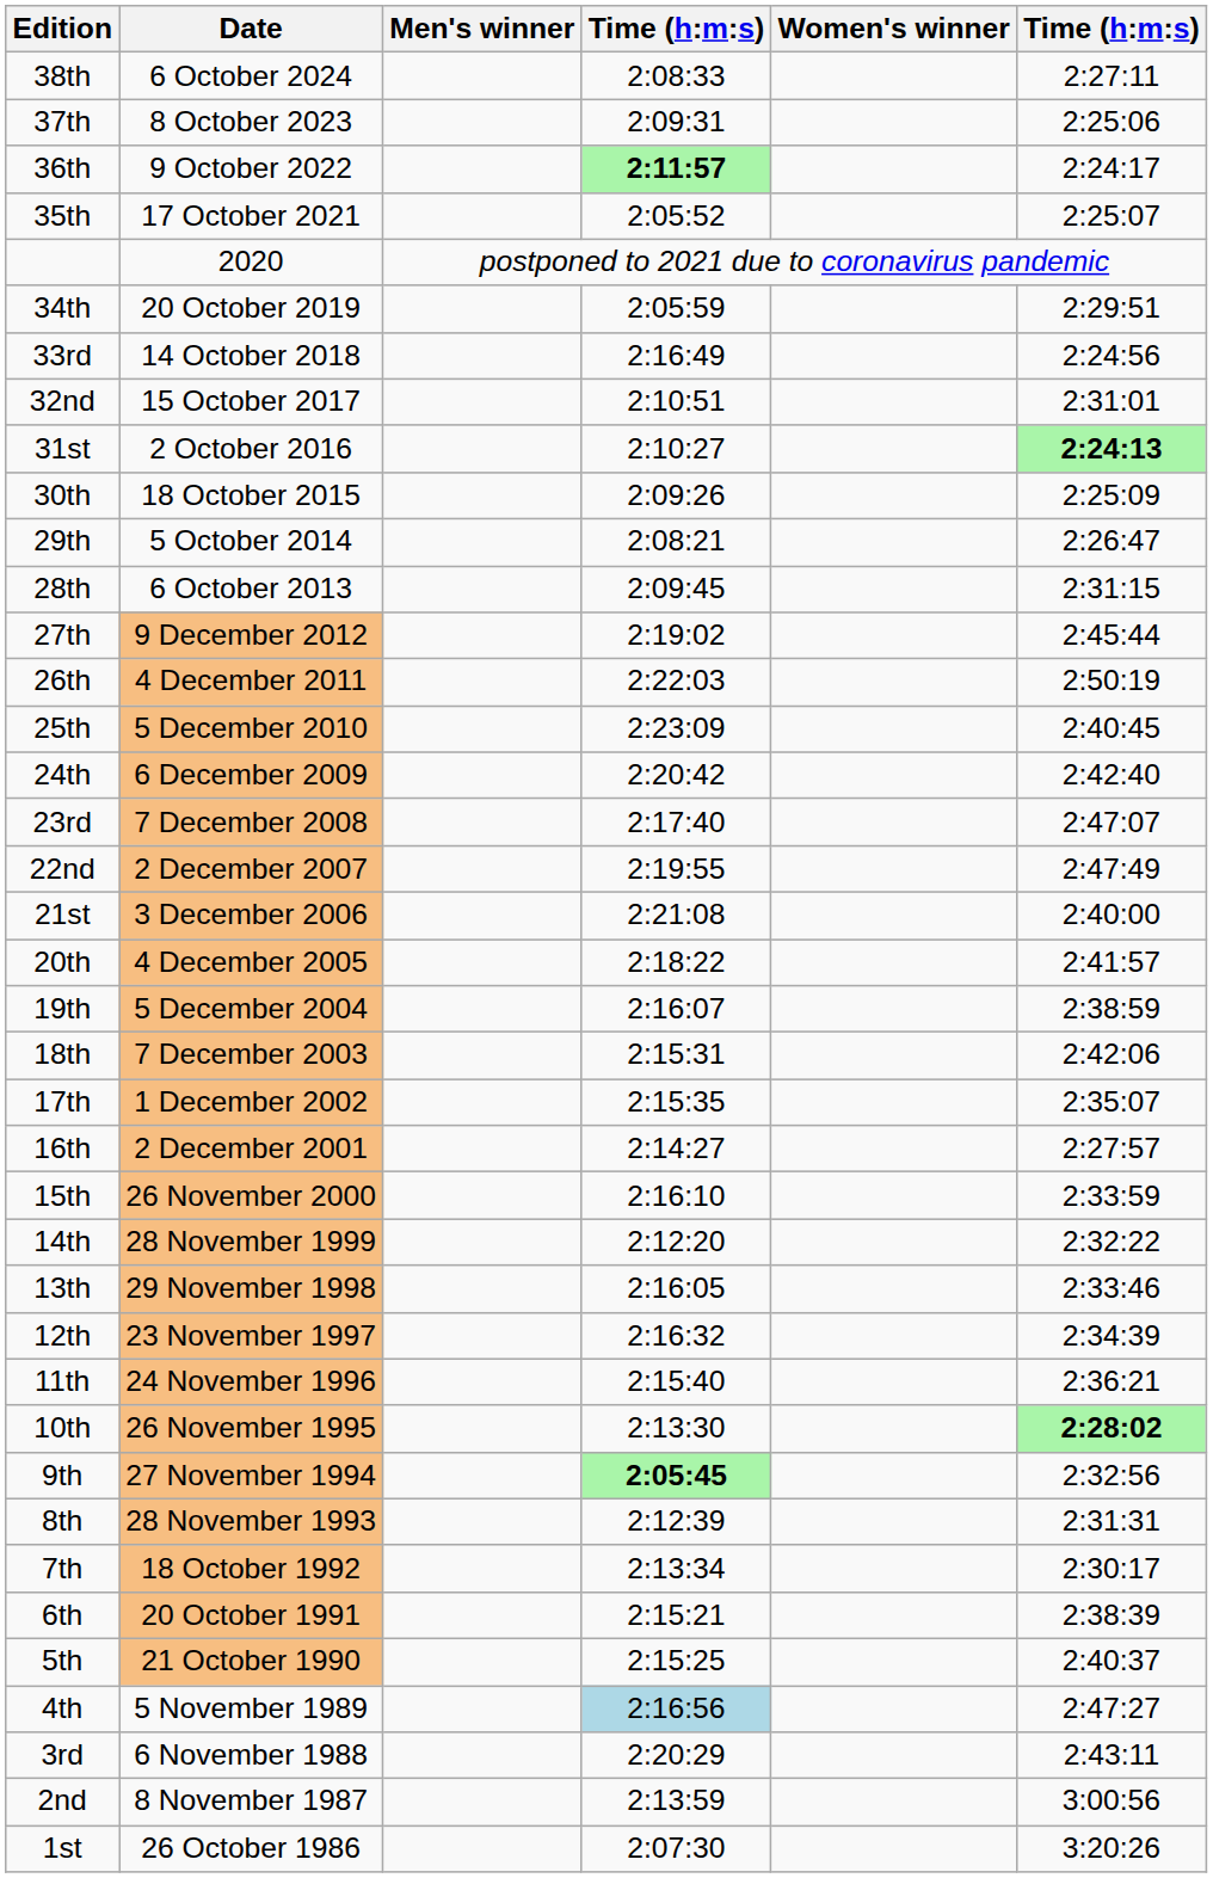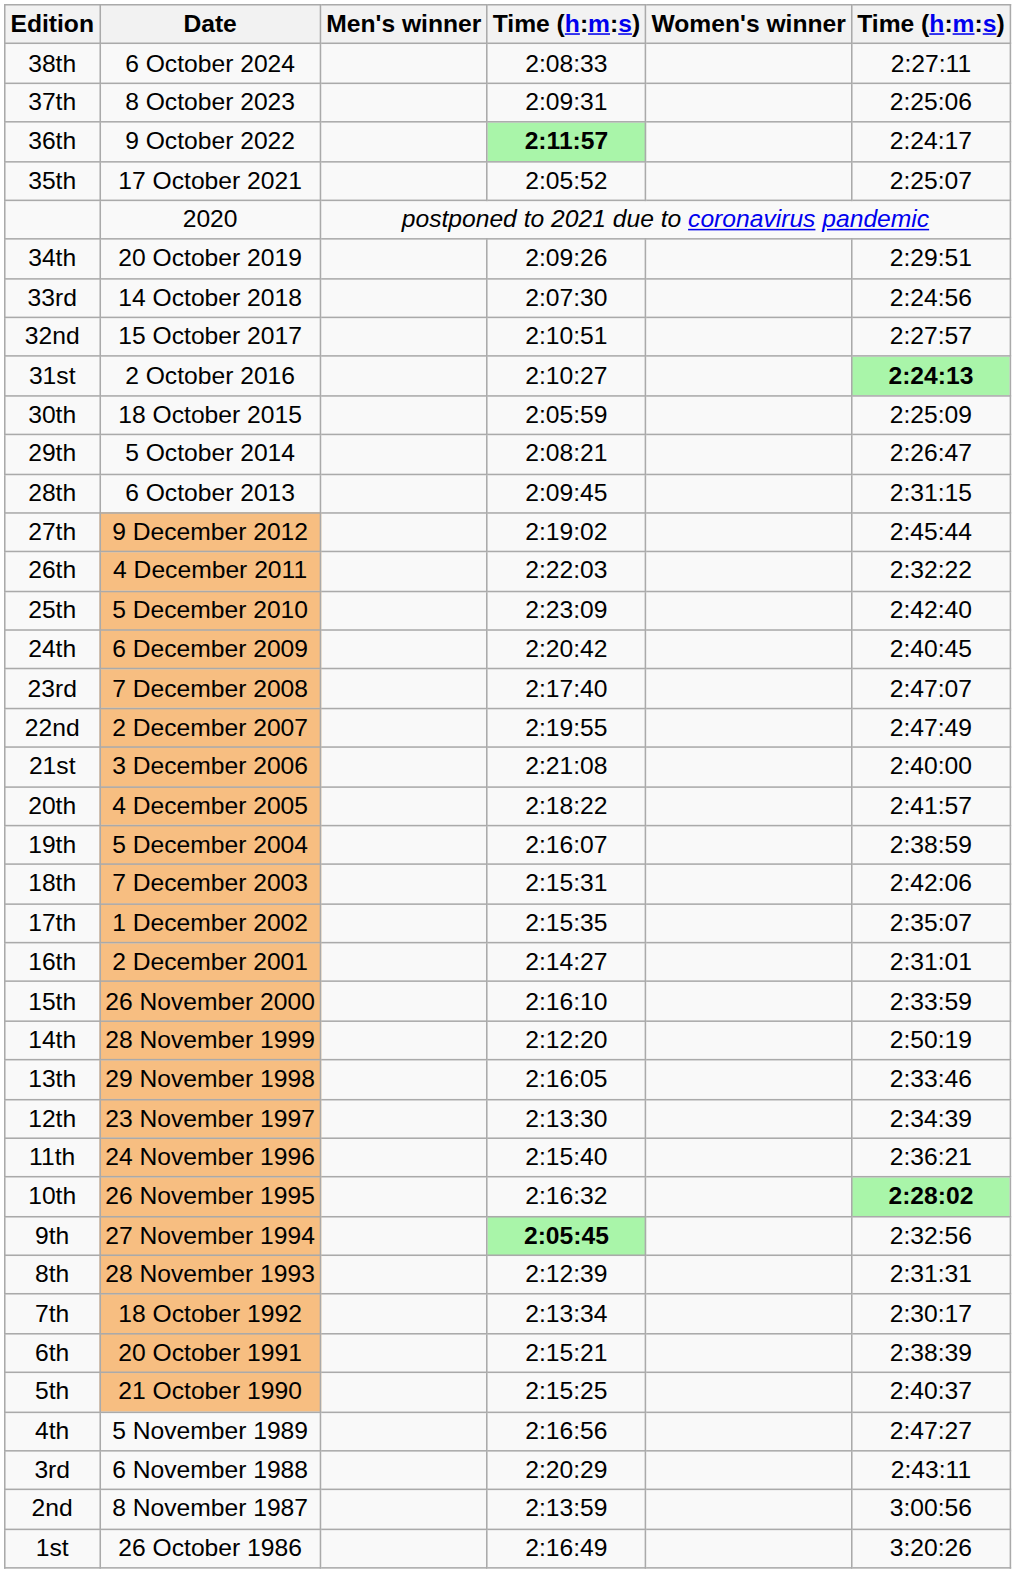34th | column 4: 2:05:59 -> 2:09:26
33rd | column 4: 2:16:49 -> 2:07:30
32nd | column 6: 2:31:01 -> 2:27:57
30th | column 4: 2:09:26 -> 2:05:59
26th | column 6: 2:50:19 -> 2:32:22
25th | column 6: 2:40:45 -> 2:42:40
24th | column 6: 2:42:40 -> 2:40:45
16th | column 6: 2:27:57 -> 2:31:01
14th | column 6: 2:32:22 -> 2:50:19
12th | column 4: 2:16:32 -> 2:13:30
10th | column 4: 2:13:30 -> 2:16:32
4th | column 4: lightblue background -> no background
1st | column 4: 2:07:30 -> 2:16:49
